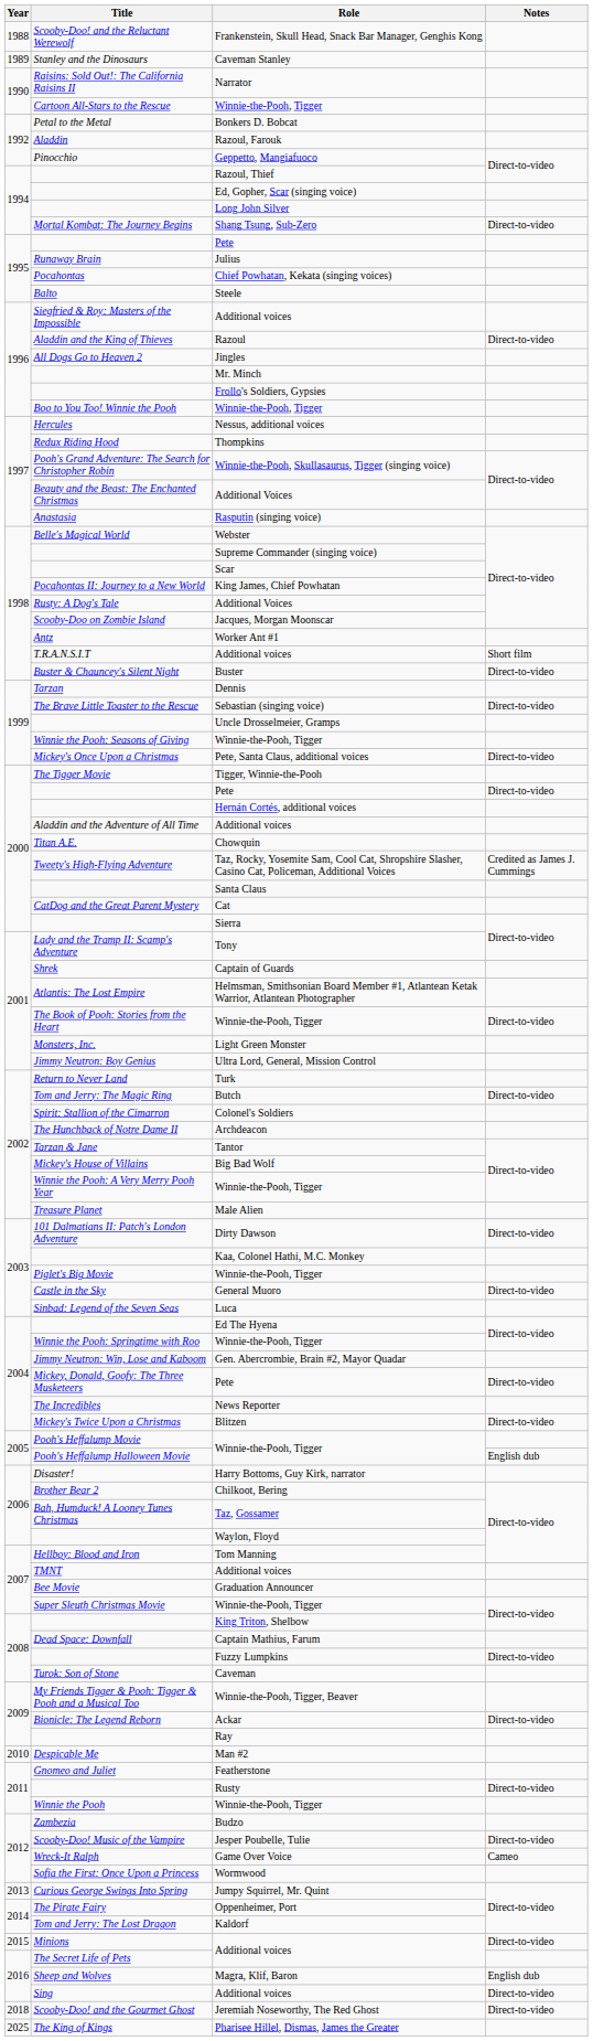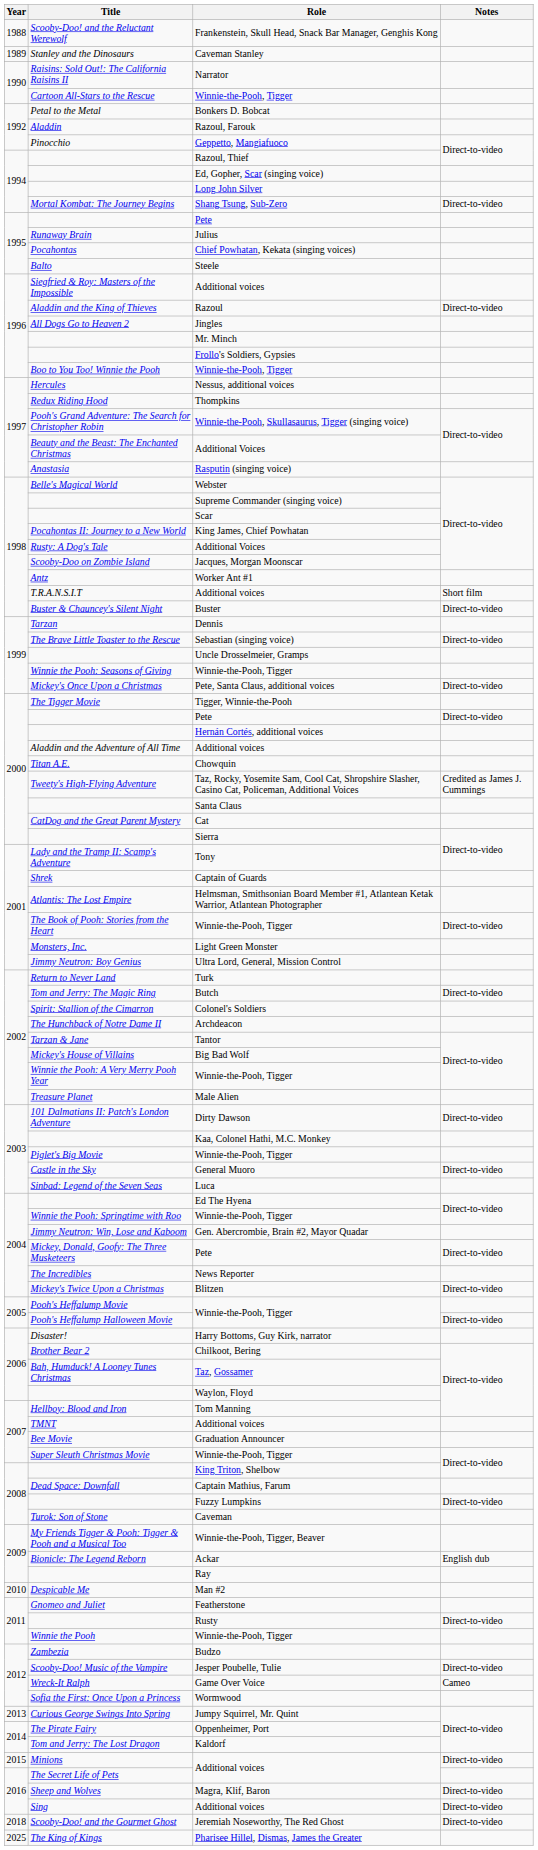Pooh's Heffalump Halloween Movie | Notes: English dub -> Direct-to-video
Bionicle: The Legend Reborn | Notes: Direct-to-video -> English dub
Sheep and Wolves | Notes: English dub -> Direct-to-video
